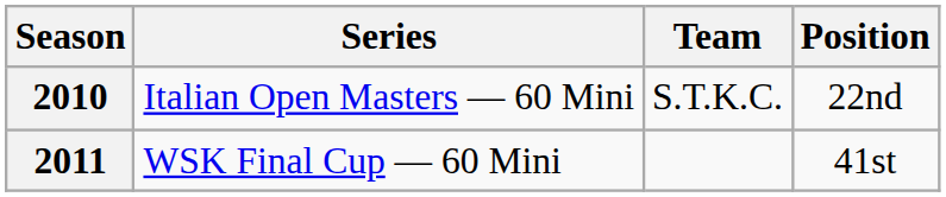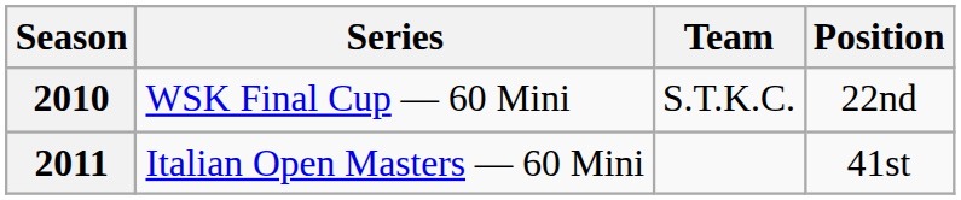2010 | Series: Italian Open Masters — 60 Mini -> WSK Final Cup — 60 Mini
2011 | Series: WSK Final Cup — 60 Mini -> Italian Open Masters — 60 Mini
